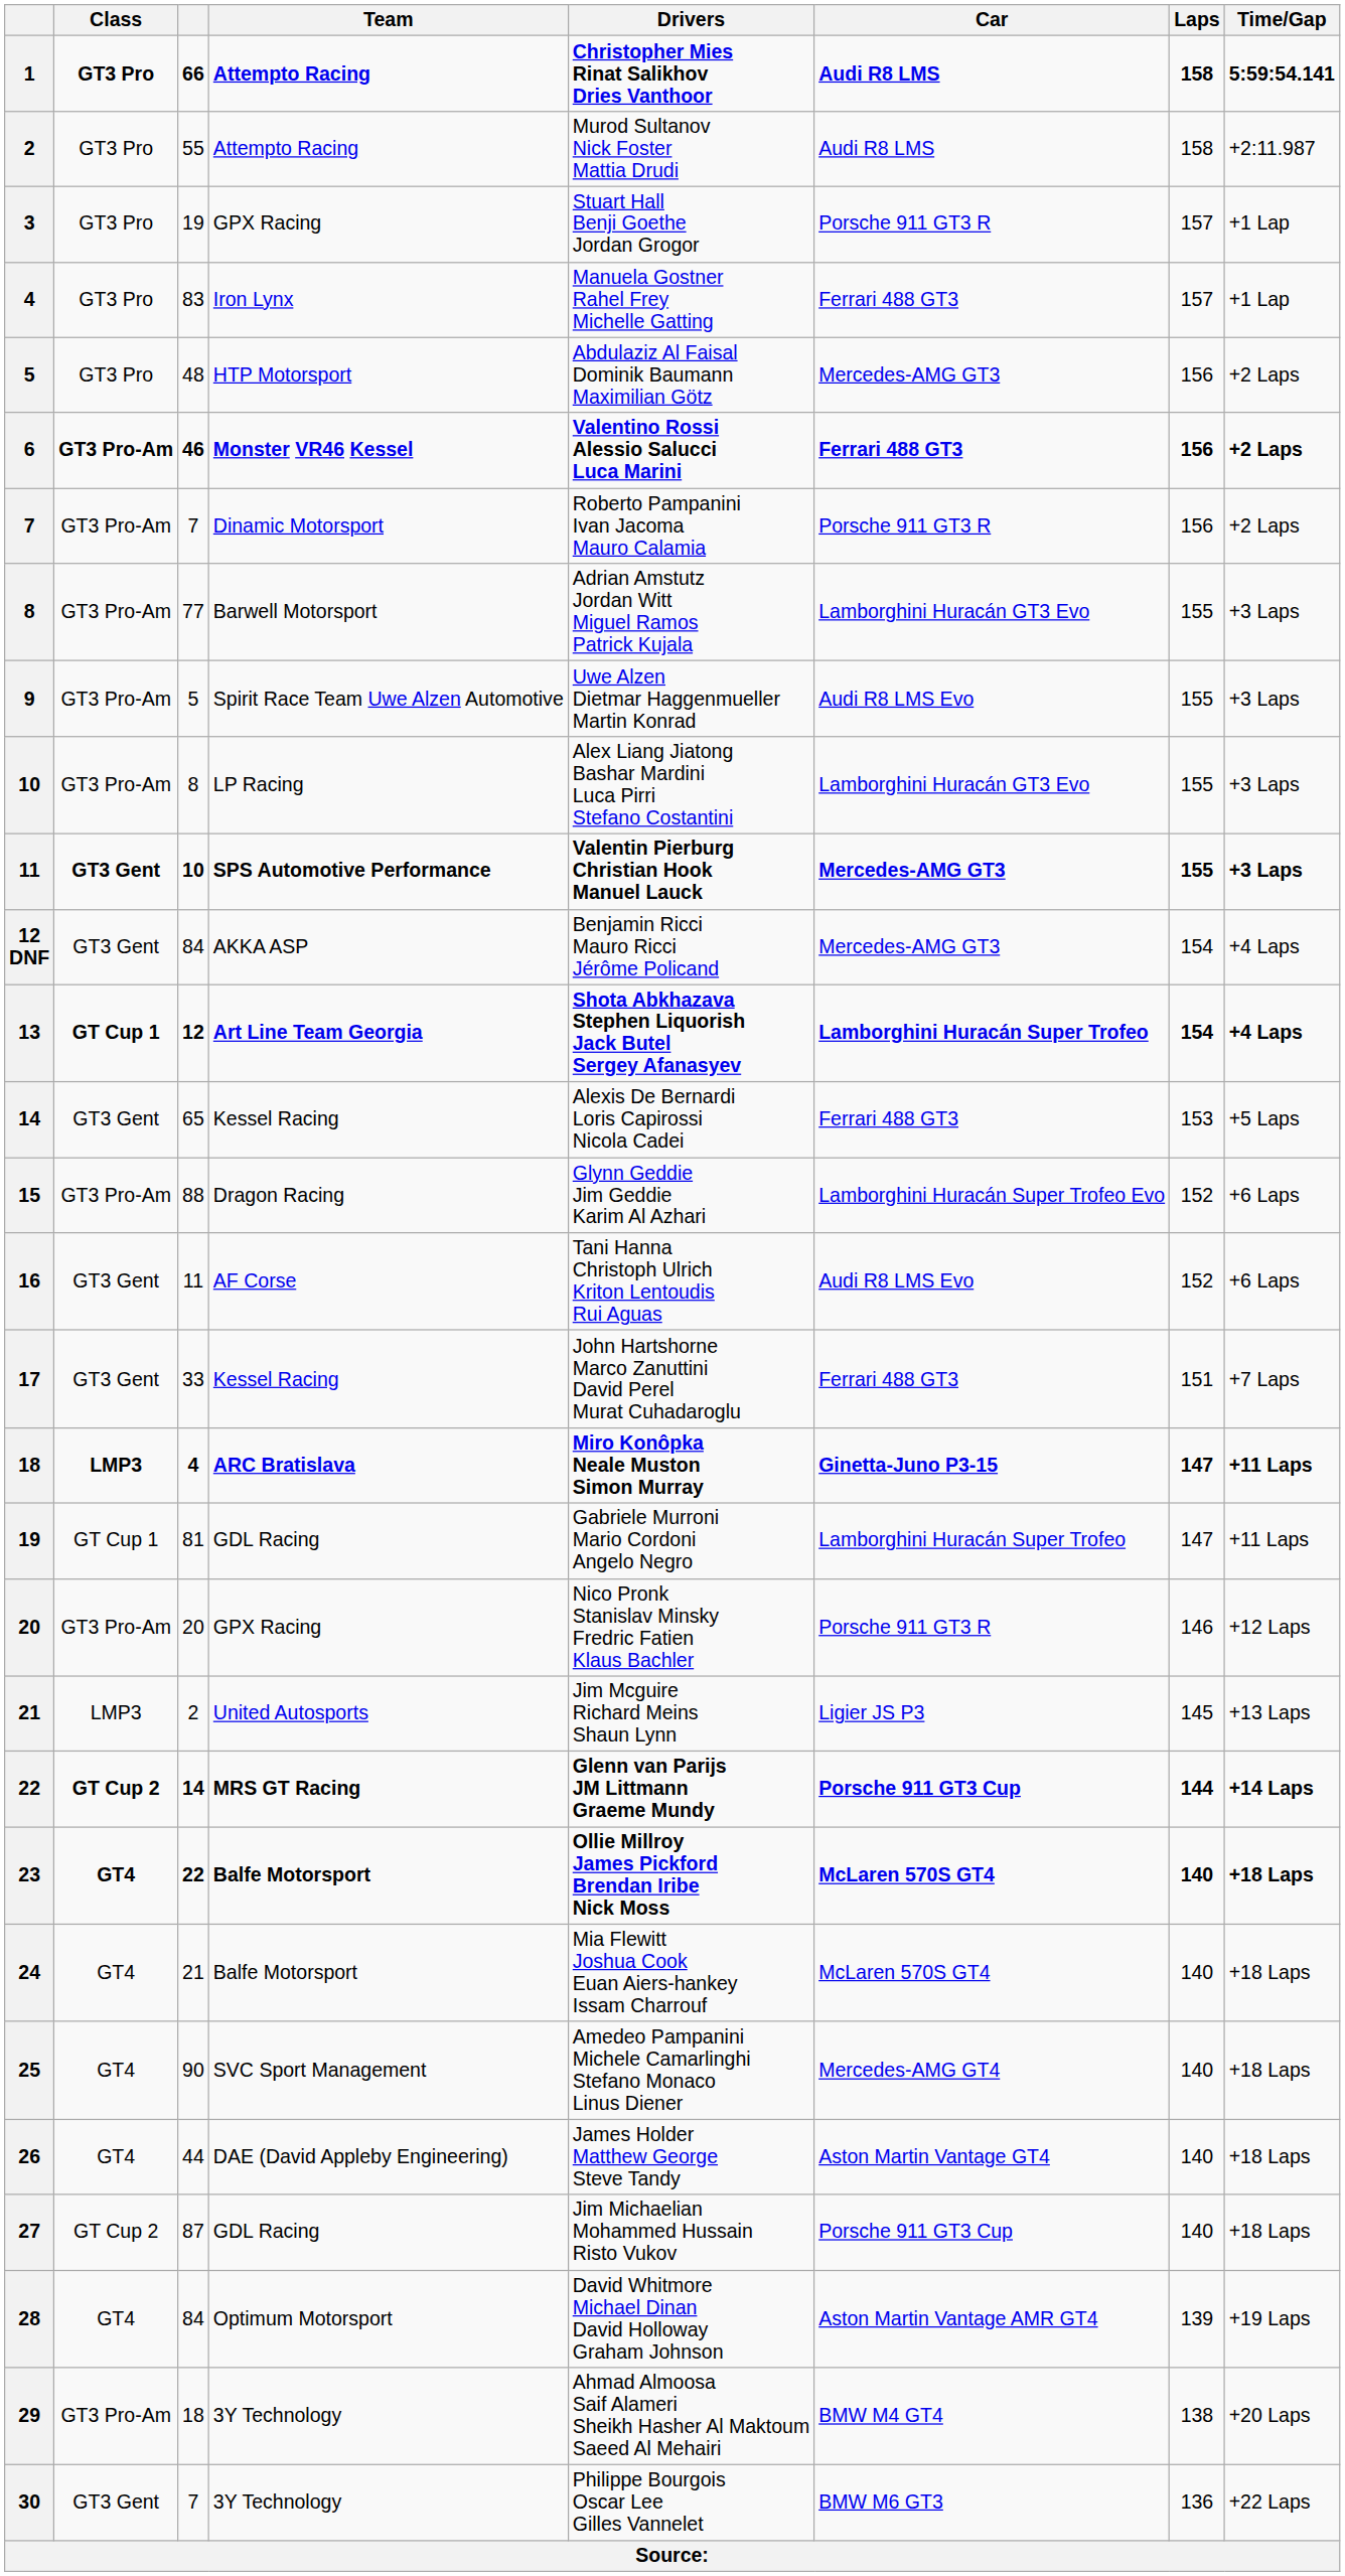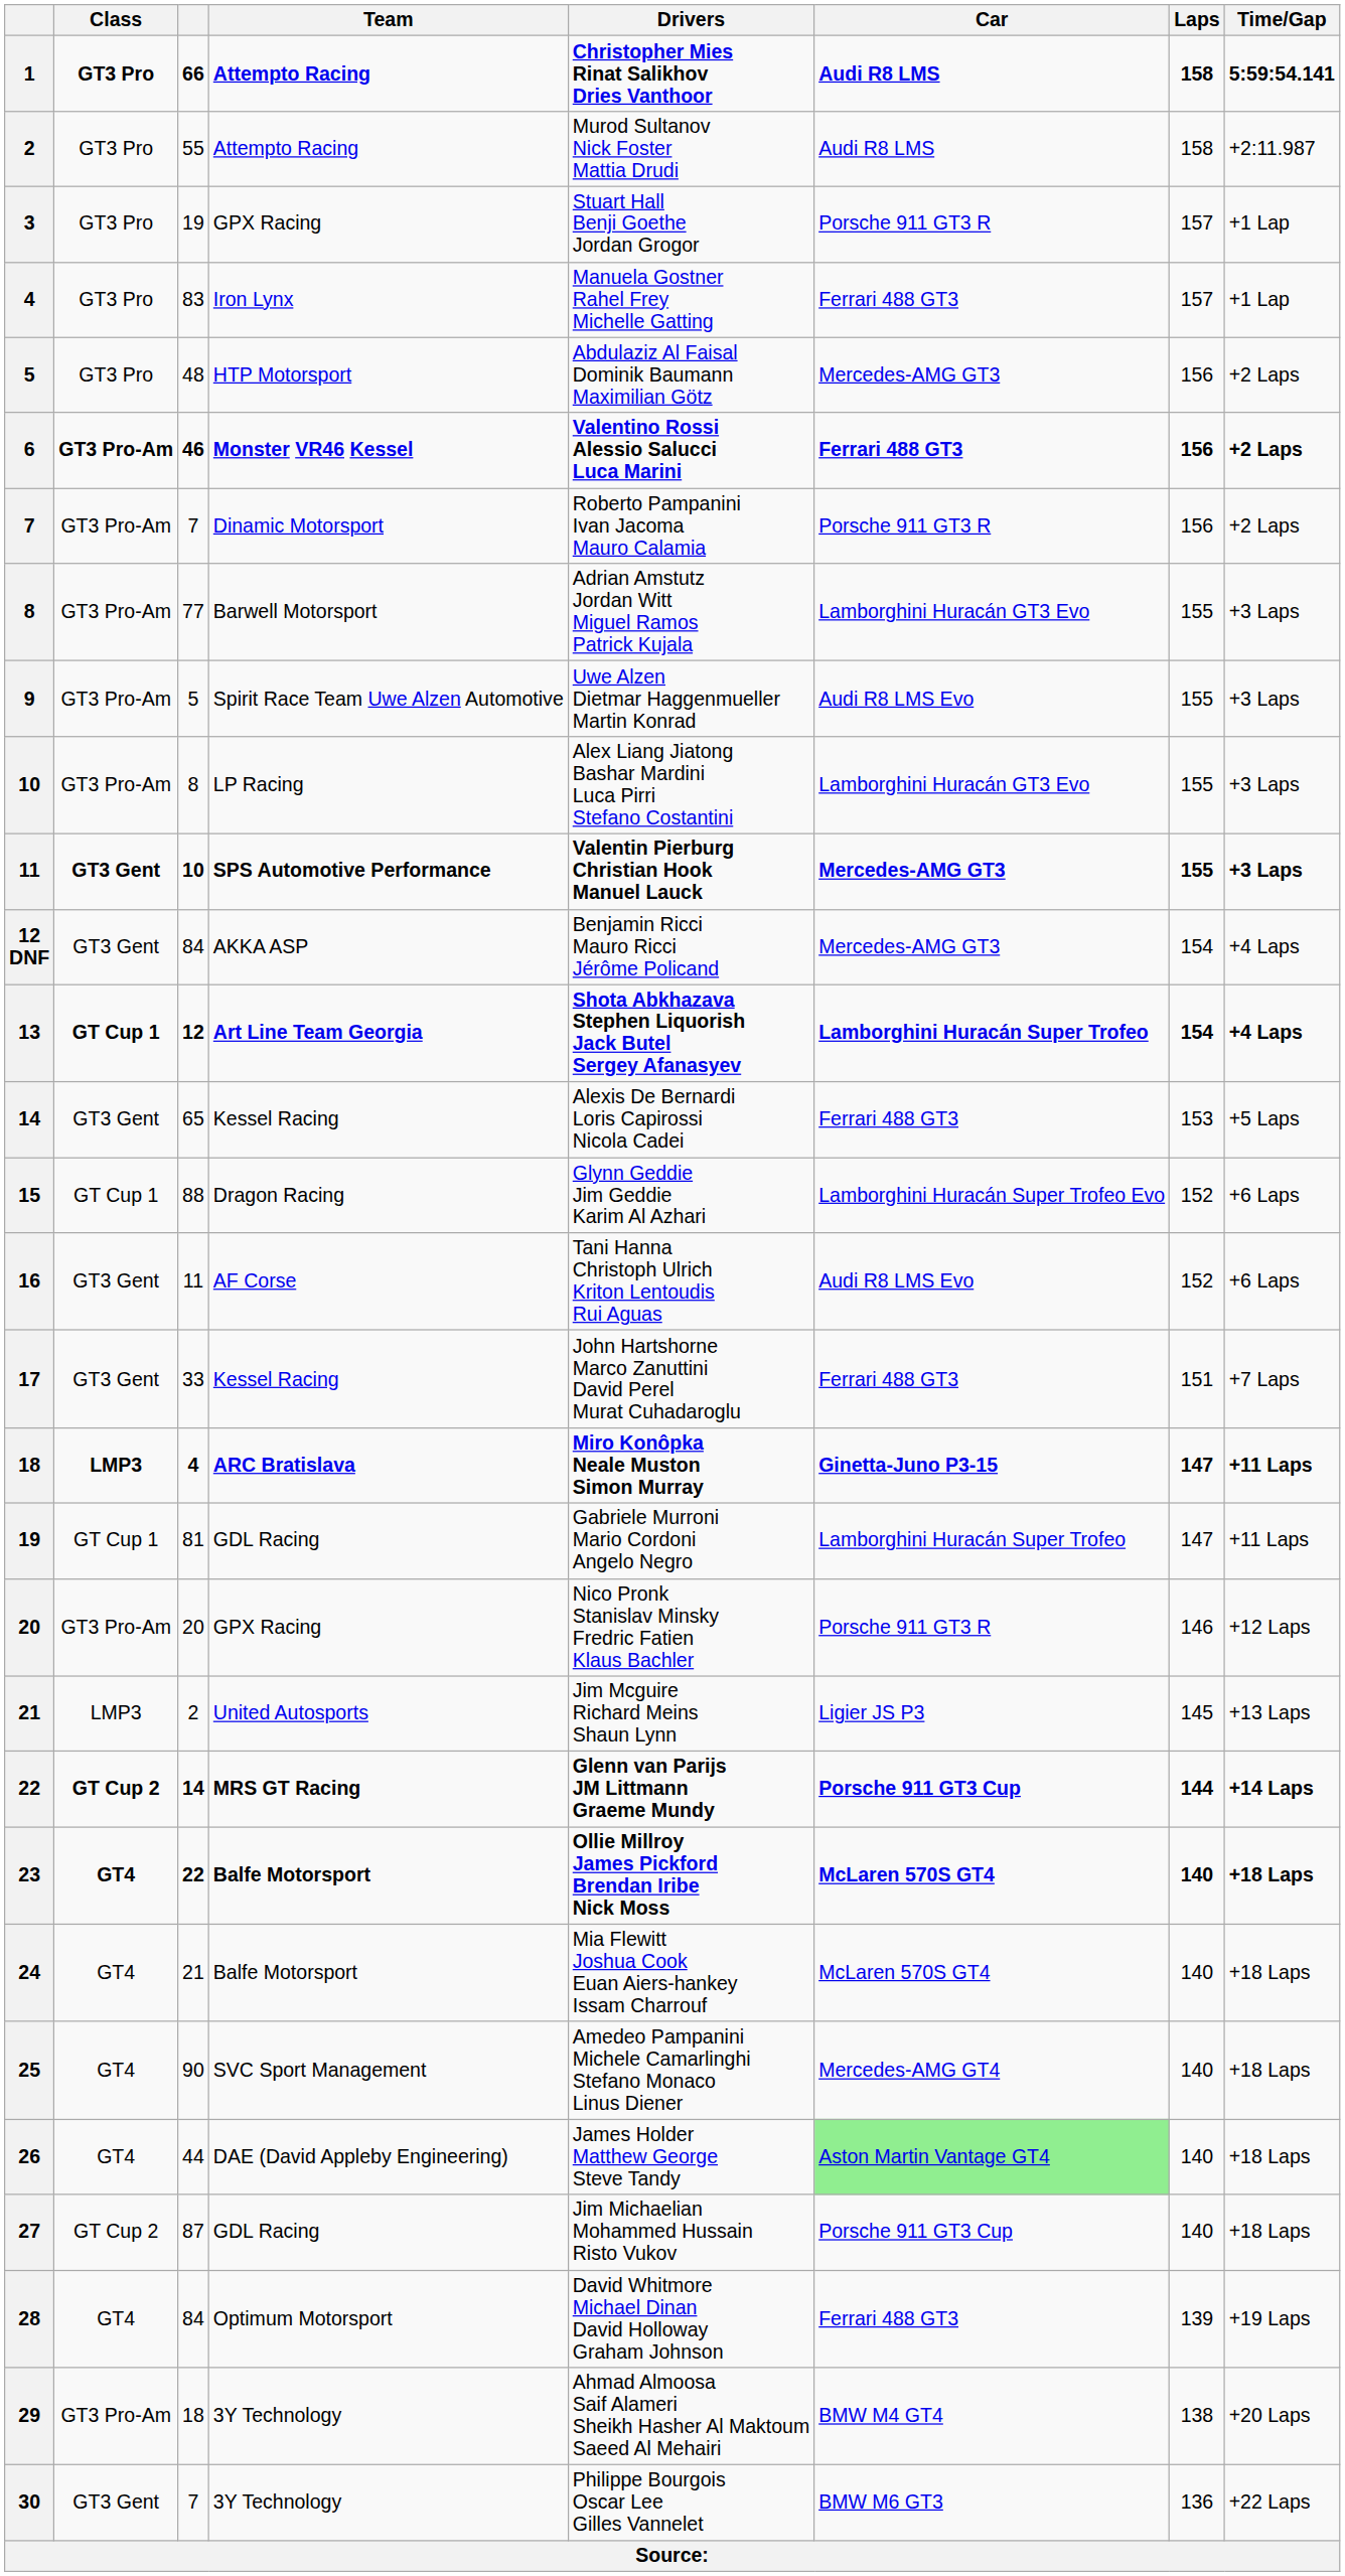15 | Class: GT3 Pro-Am -> GT Cup 1
26 | Car: no background -> lightgreen background
28 | Car: Aston Martin Vantage AMR GT4 -> Ferrari 488 GT3
